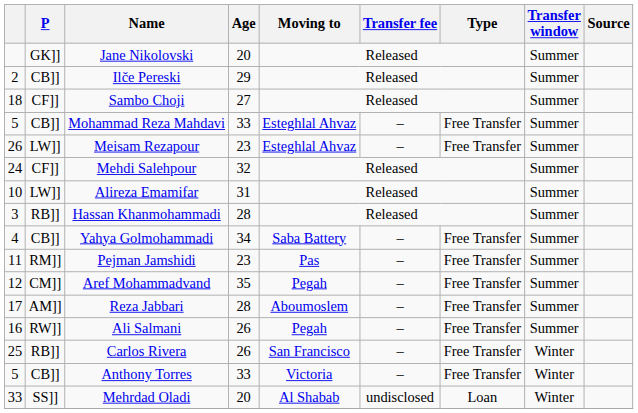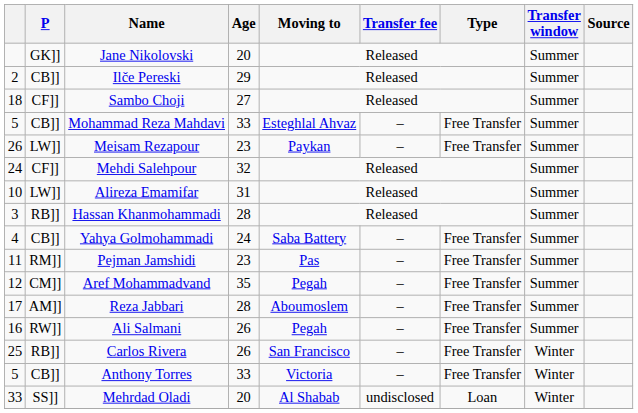Meisam Rezapour | Moving to: Esteghlal Ahvaz -> Paykan
Yahya Golmohammadi | Age: 34 -> 24
